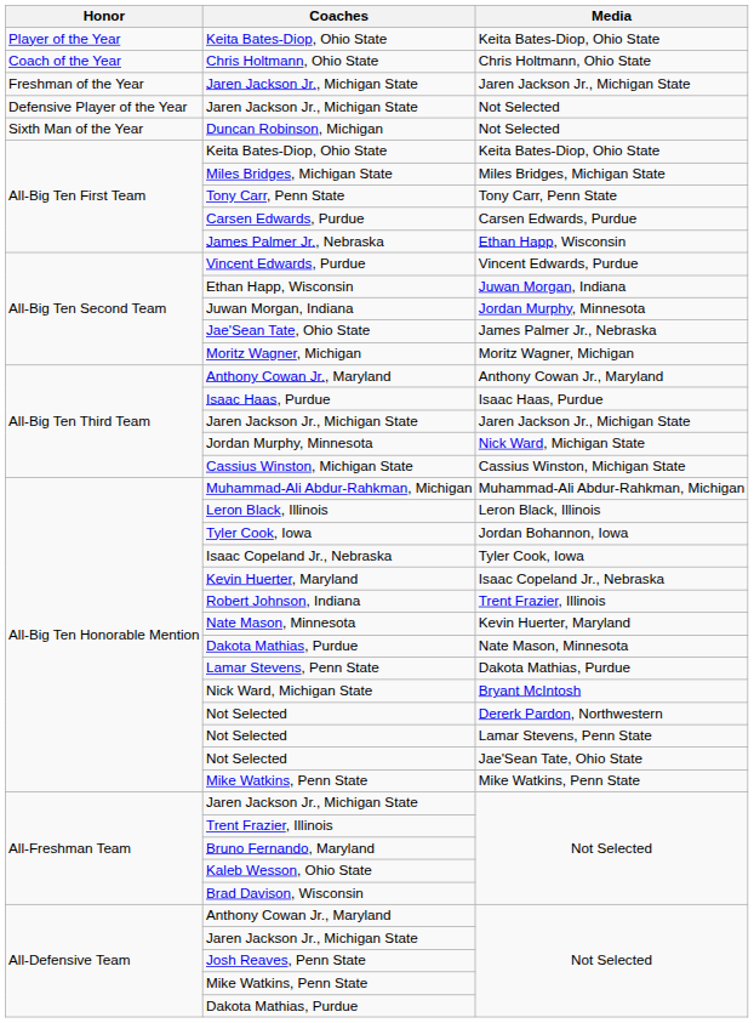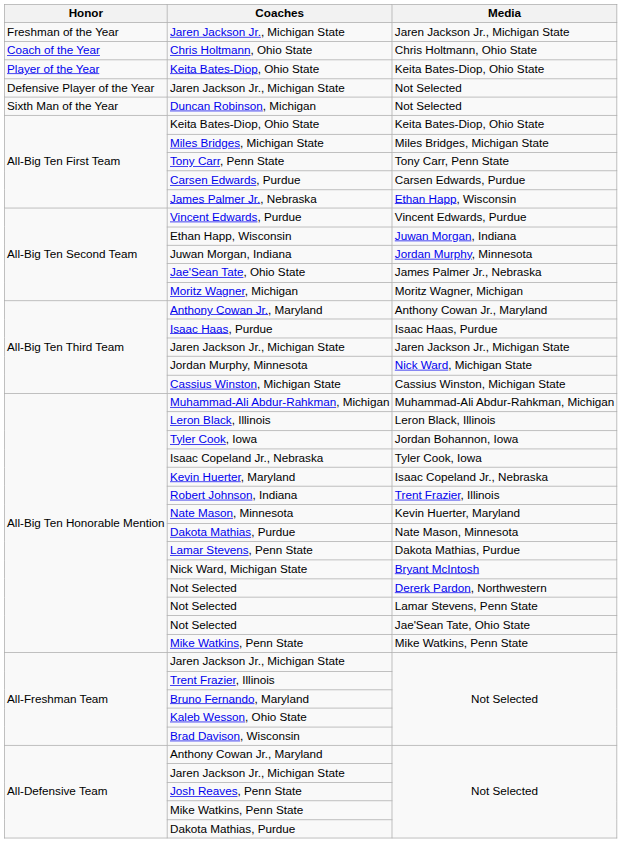rows swapped: Player of the Year / Keita Bates-Diop, Ohio State <-> Freshman of the Year / Jaren Jackson Jr., Michigan State
